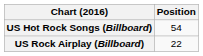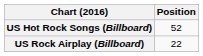US Hot Rock Songs (Billboard) | Position: 54 -> 52
